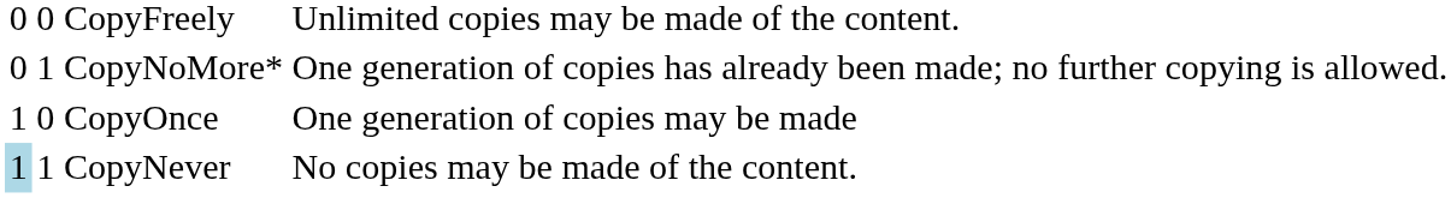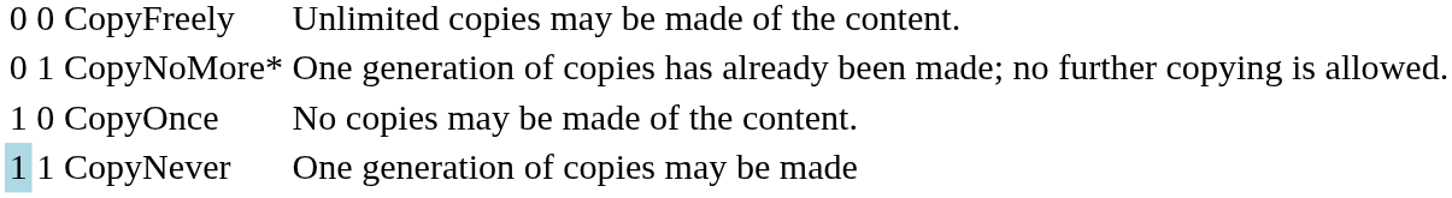CopyOnce | column 4: One generation of copies may be made -> No copies may be made of the content.
CopyNever | column 4: No copies may be made of the content. -> One generation of copies may be made
